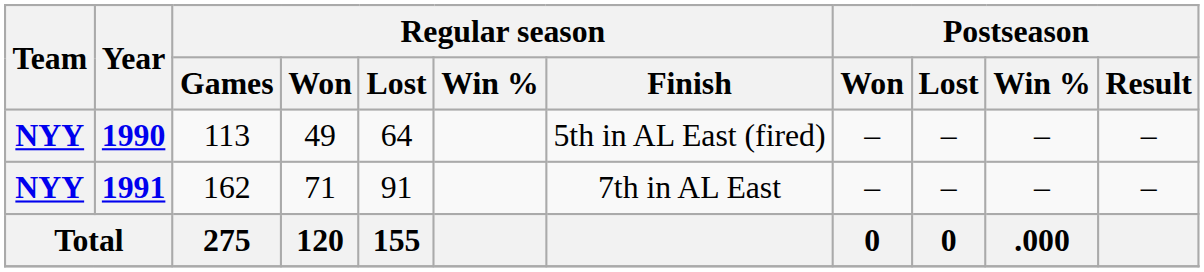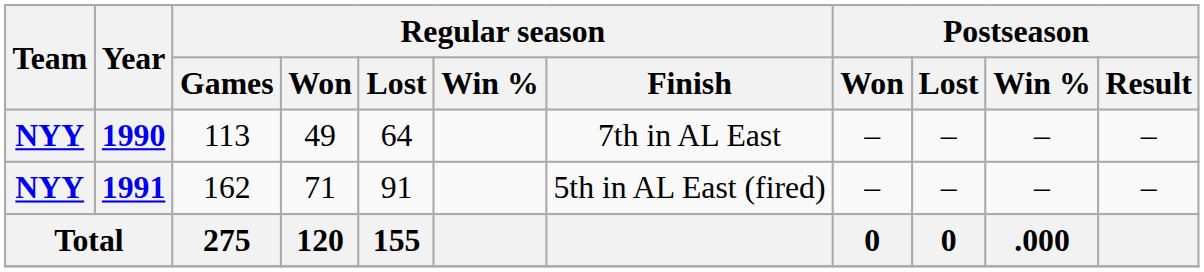1990 | Regular season / Finish: 5th in AL East (fired) -> 7th in AL East
1991 | Regular season / Finish: 7th in AL East -> 5th in AL East (fired)
